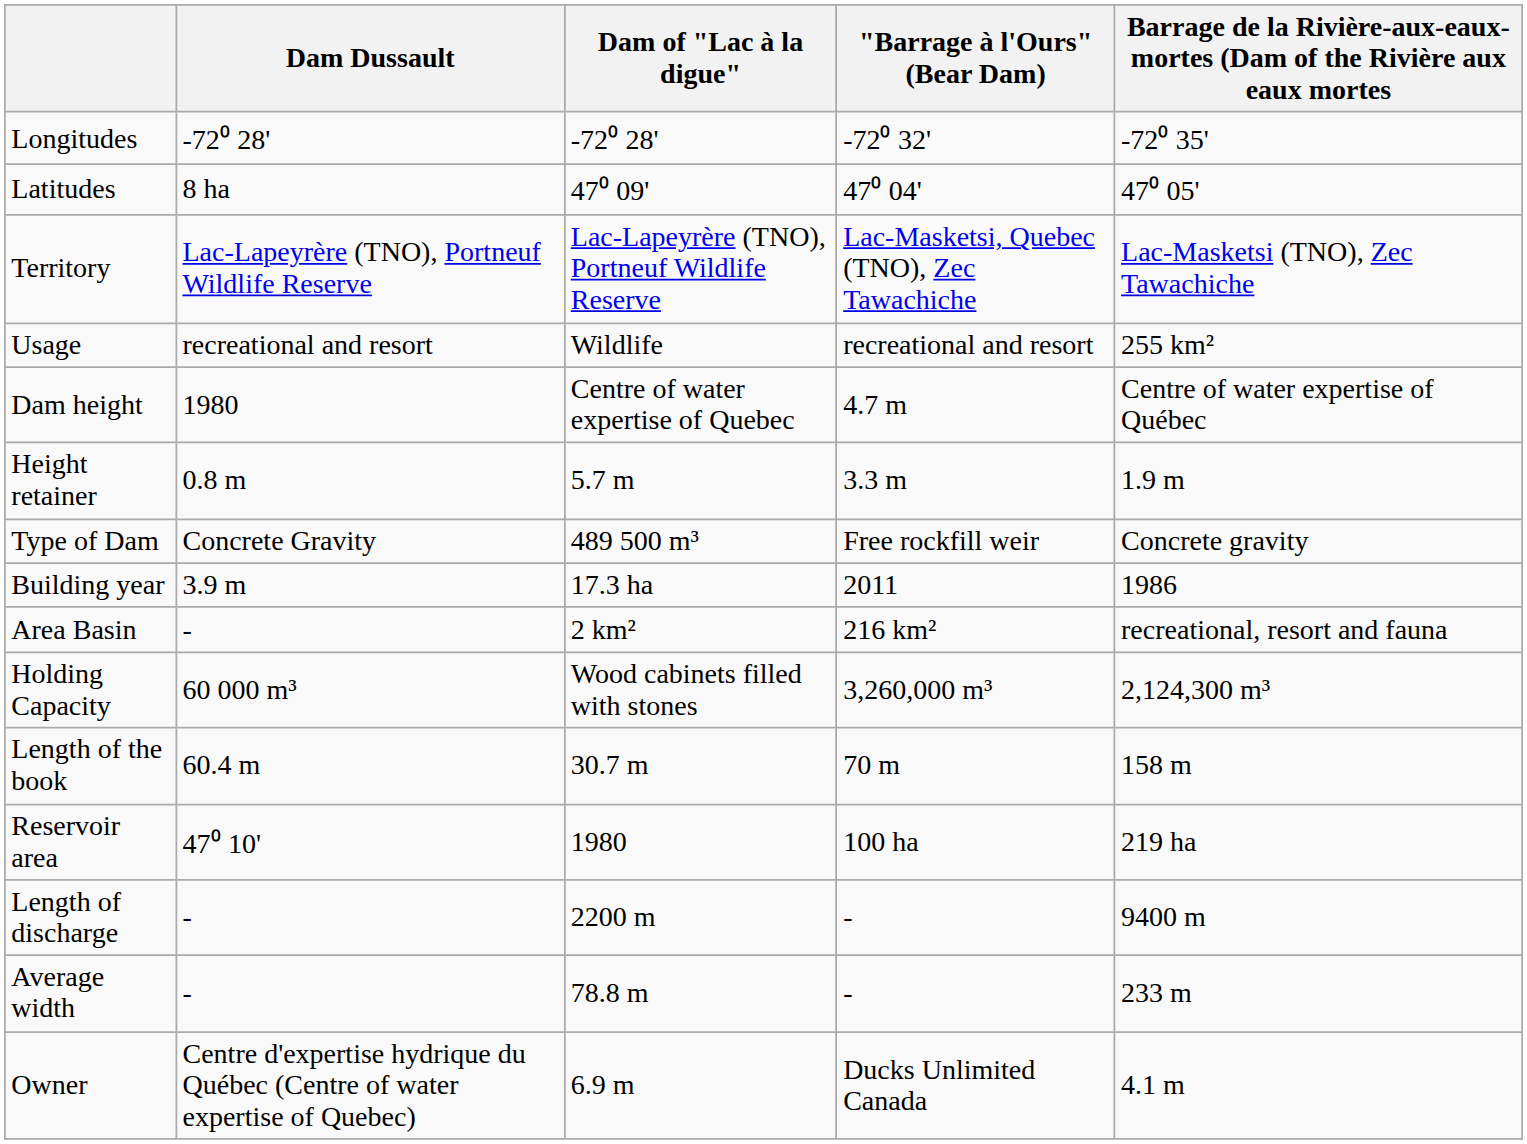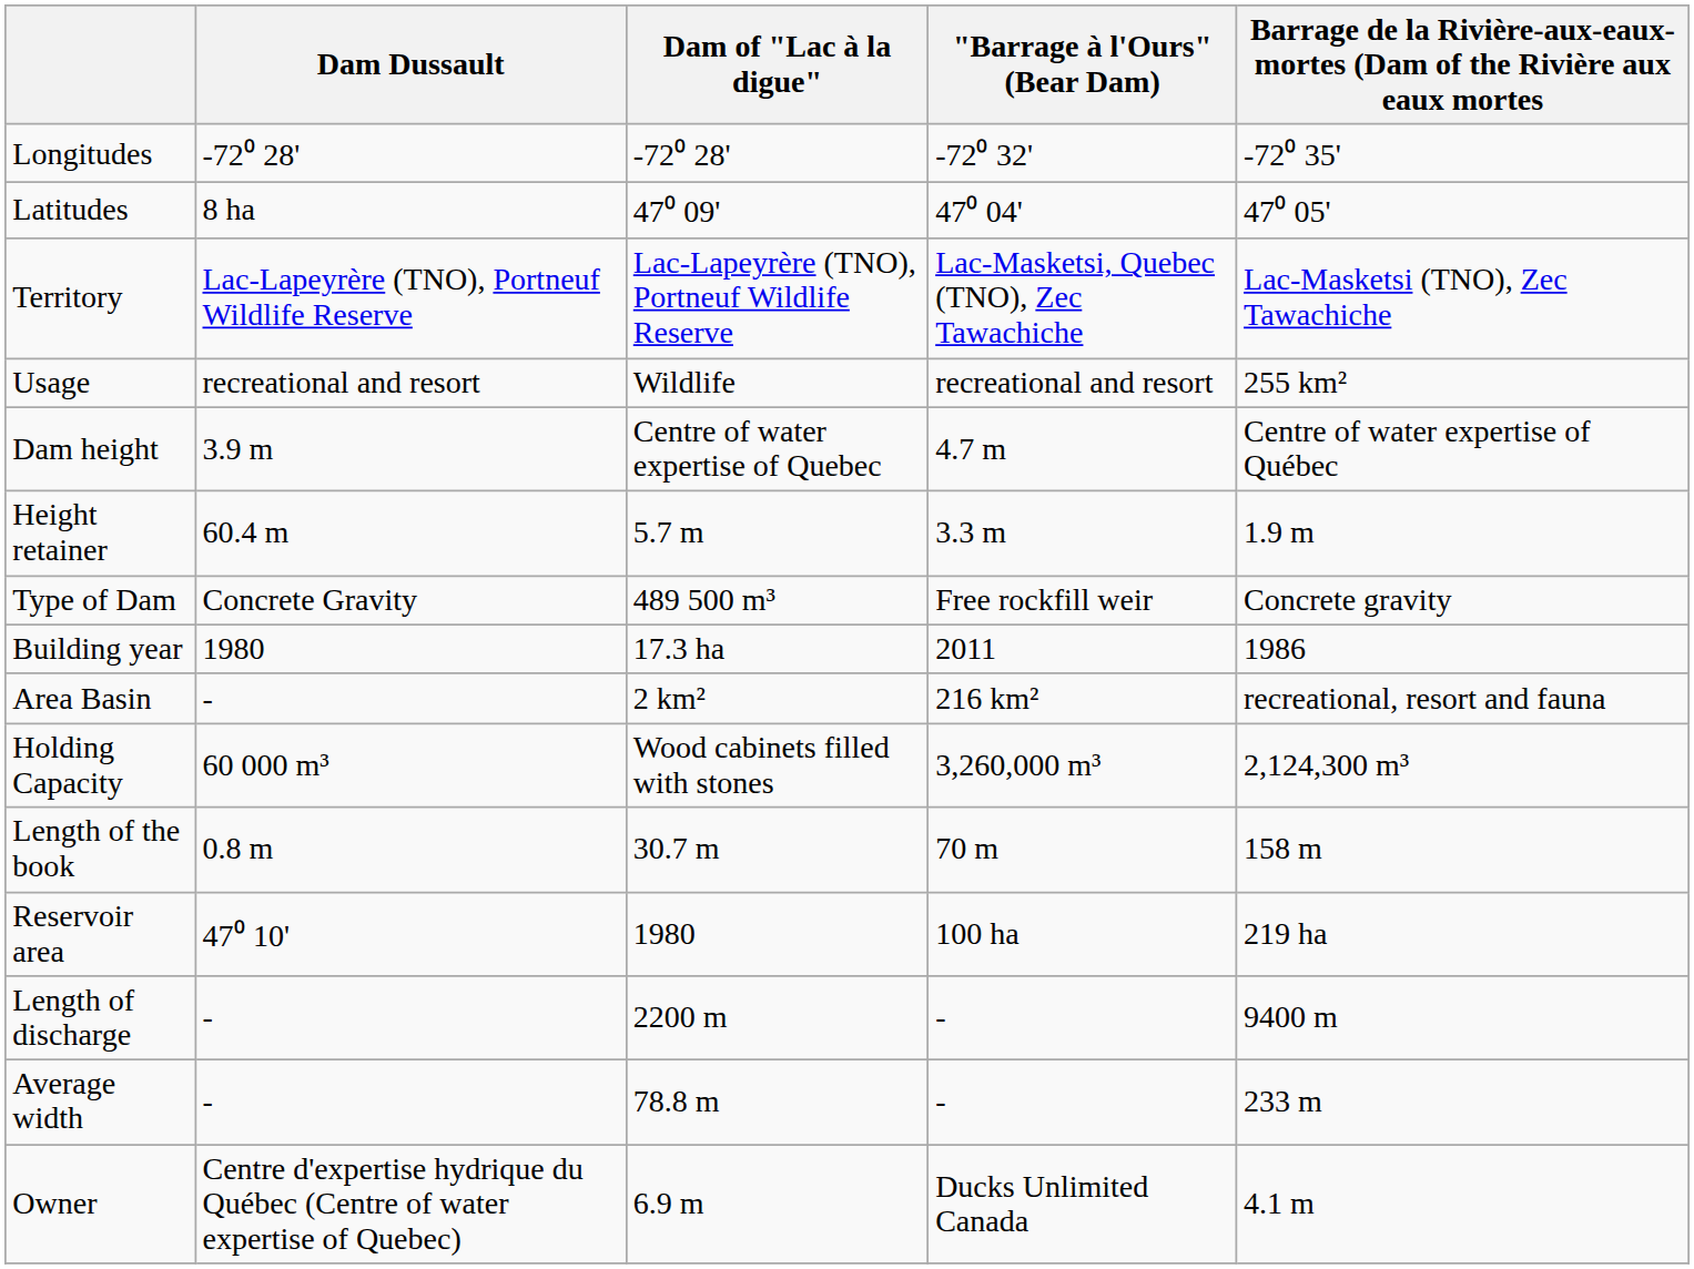Dam height | Dam Dussault: 1980 -> 3.9 m
Height retainer | Dam Dussault: 0.8 m -> 60.4 m
Building year | Dam Dussault: 3.9 m -> 1980
Length of the book | Dam Dussault: 60.4 m -> 0.8 m
